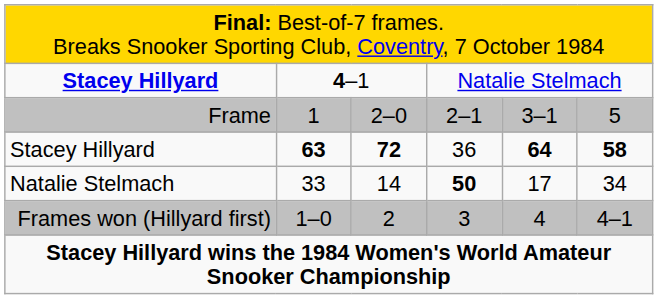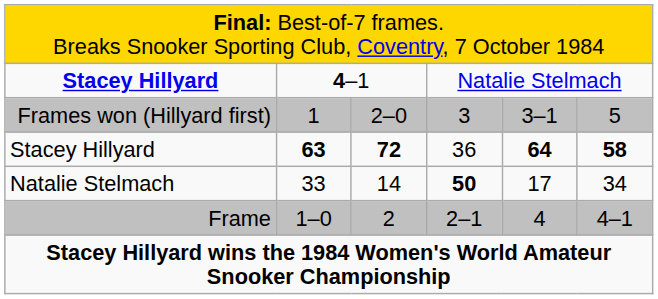1 | column 1: Frame -> Frames won (Hillyard first)
1 | column 4: 2–1 -> 3
1–0 | column 1: Frames won (Hillyard first) -> Frame
1–0 | column 4: 3 -> 2–1
